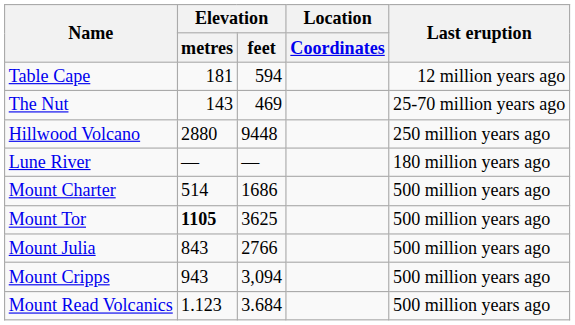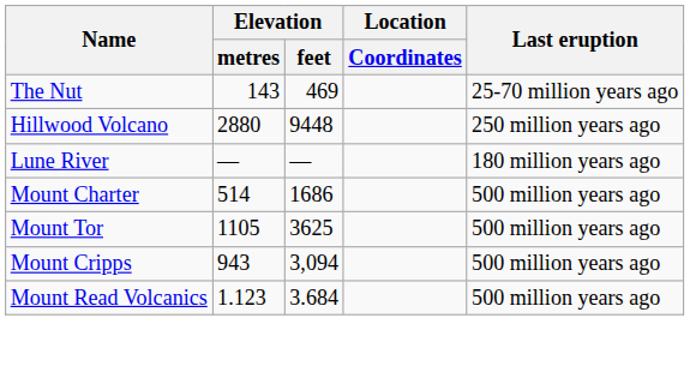- row: Table Cape | 181 | 594 | 12 million years ago
Mount Tor | Elevation / metres: bold -> normal
- row: Mount Julia | 843 | 2766 | 500 million years ago
